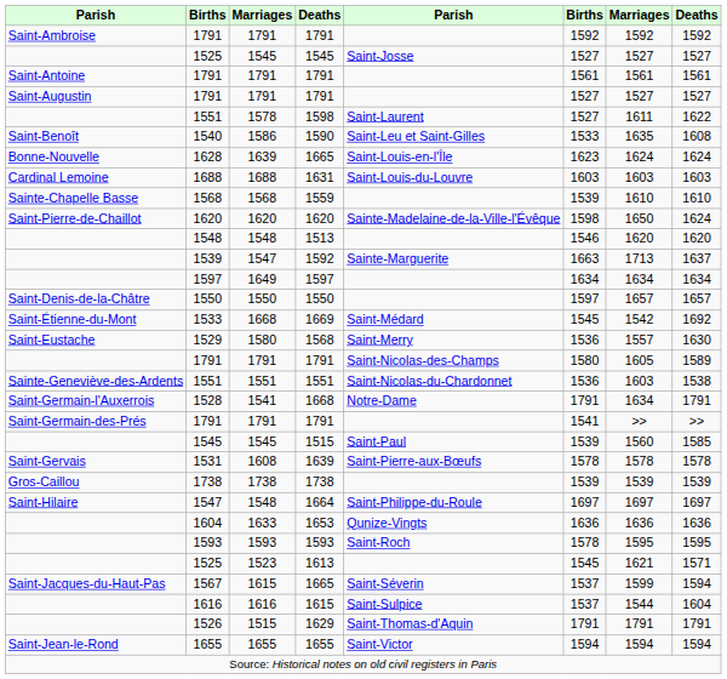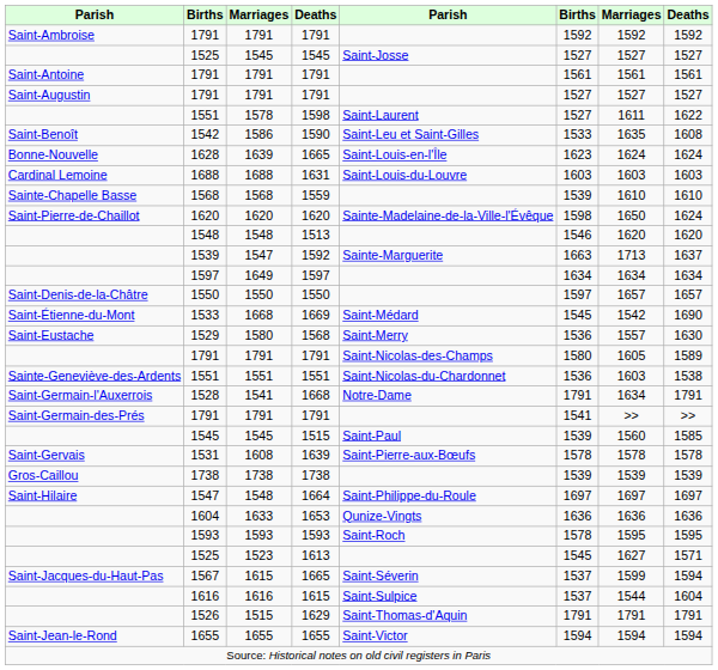1590 | column 2: 1540 -> 1542
1669 | column 8: 1692 -> 1690
1613 | column 7: 1621 -> 1627
